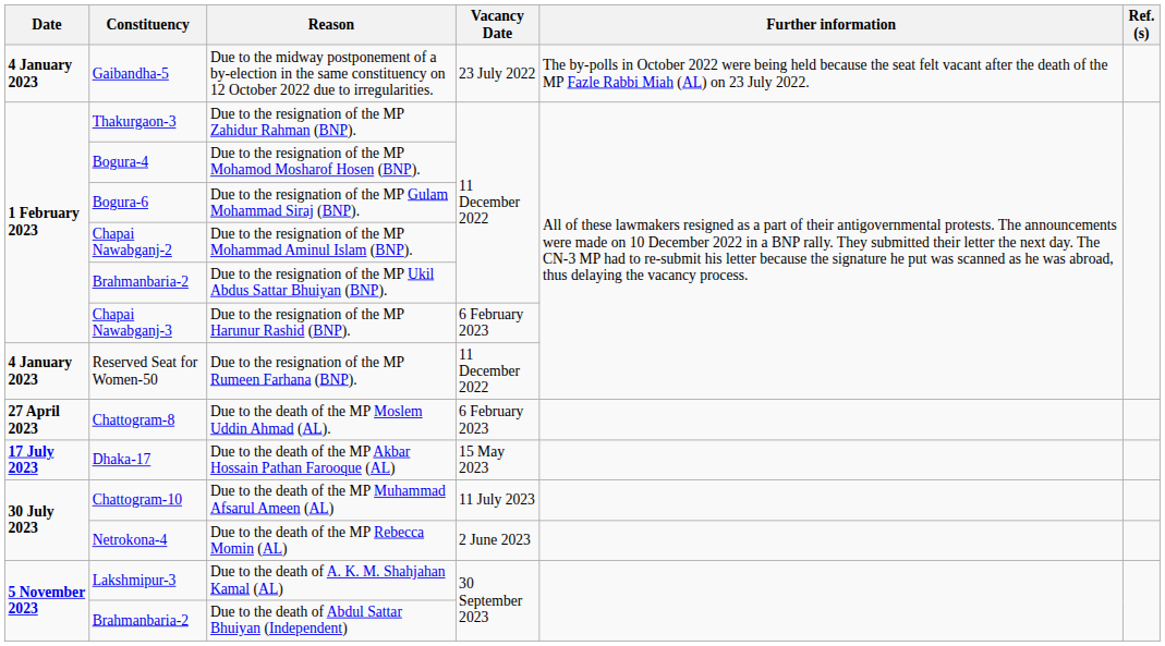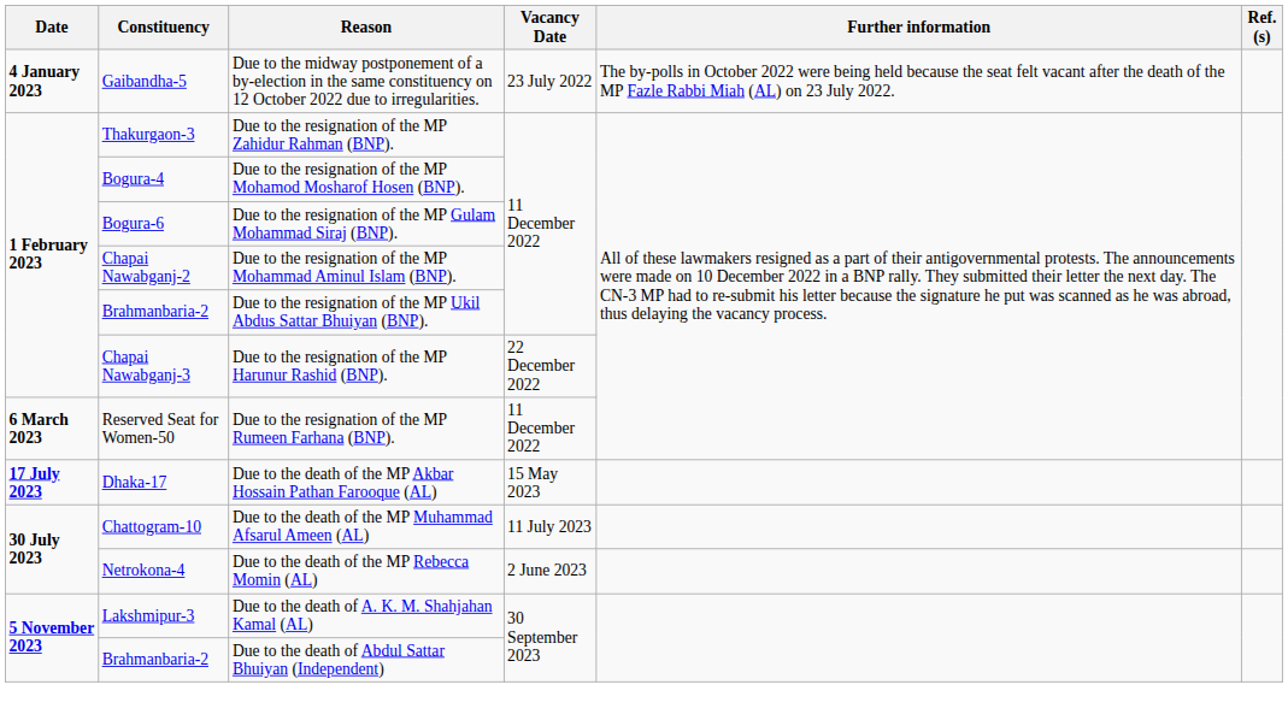Due to the resignation of the MP Harunur Rashid (BNP). | Vacancy Date: 6 February 2023 -> 22 December 2022
Due to the resignation of the MP Rumeen Farhana (BNP). | Date: 4 January 2023 -> 6 March 2023
- row: 27 April 2023 | Chattogram-8 | Due to the death of the MP Moslem Uddin Ahmad (AL). | 6 February 2023
